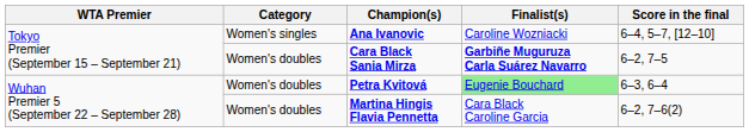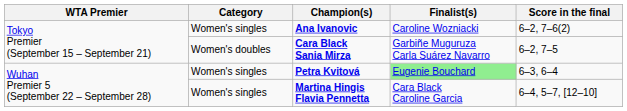Ana Ivanovic | Score in the final: 6–4, 5–7, [12–10] -> 6–2, 7–6(2)
Cara Black Sania Mirza | Finalist(s): bold -> normal
Petra Kvitová | Category: Women's doubles -> Women's singles
Martina Hingis Flavia Pennetta | Category: Women's doubles -> Women's singles
Martina Hingis Flavia Pennetta | Score in the final: 6–2, 7–6(2) -> 6–4, 5–7, [12–10]
